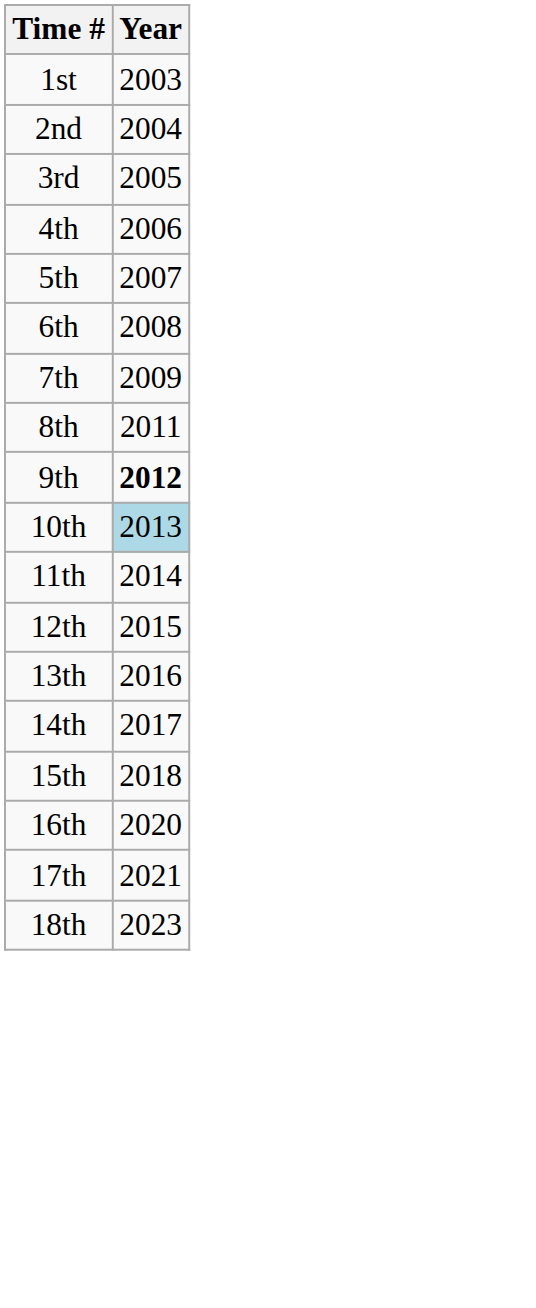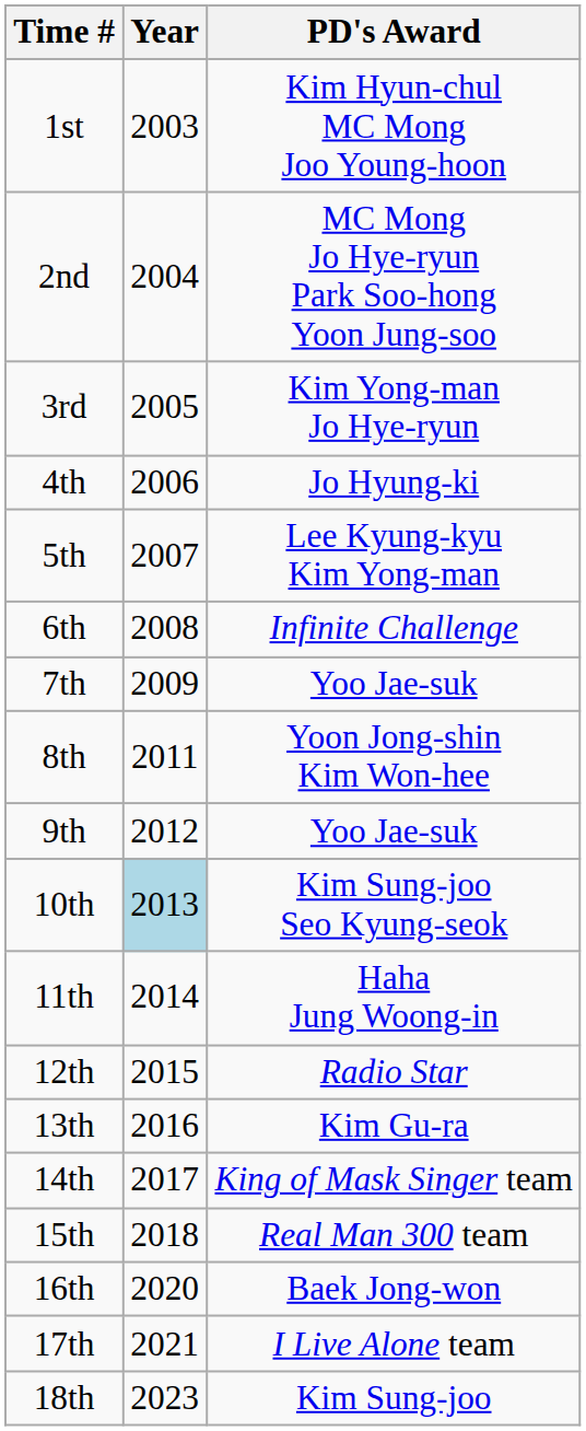+ column: PD's Award | Kim Hyun-chul MC Mong Joo Young-hoon | MC Mong Jo Hye-ryun Park Soo-hong Yoon Jung-soo | Kim Yong-man Jo Hye-ryun | Jo Hyung-ki | Lee Kyung-kyu Kim Yong-man | Infinite Challenge | Yoo Jae-suk | Yoon Jong-shin Kim Won-hee | Yoo Jae-suk | Kim Sung-joo Seo Kyung-seok | Haha Jung Woong-in | Radio Star | Kim Gu-ra | King of Mask Singer team | Real Man 300 team | Baek Jong-won | I Live Alone team | Kim Sung-joo
9th | Year: bold -> normal
